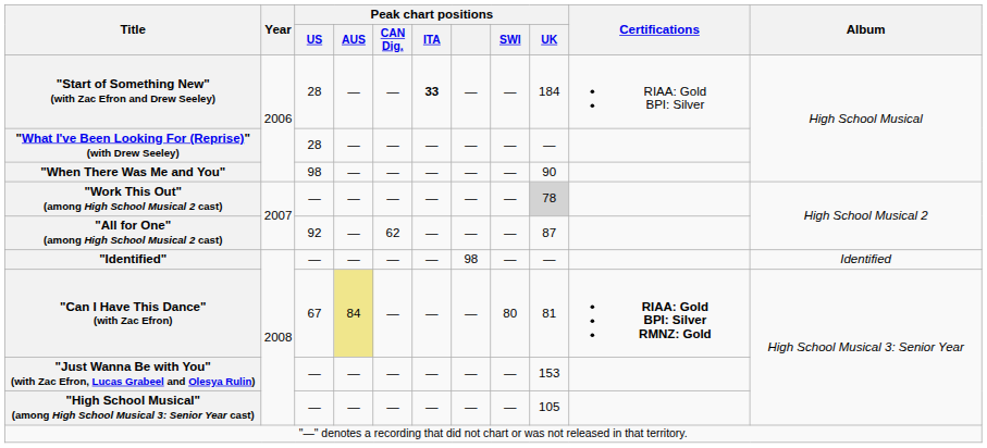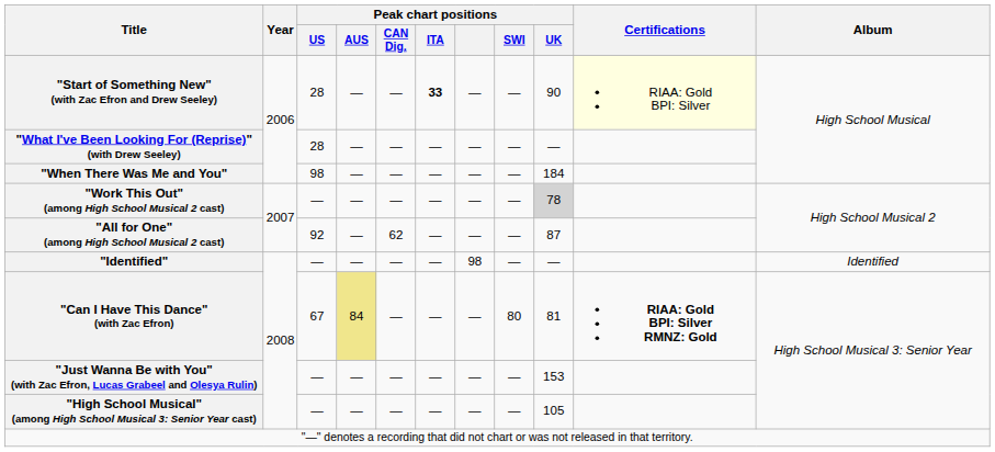"Start of Something New" (with Zac Efron and Drew Seeley) | Peak chart positions / UK: 184 -> 90
"Start of Something New" (with Zac Efron and Drew Seeley) | Certifications: no background -> lightyellow background
"When There Was Me and You" | Peak chart positions / UK: 90 -> 184
